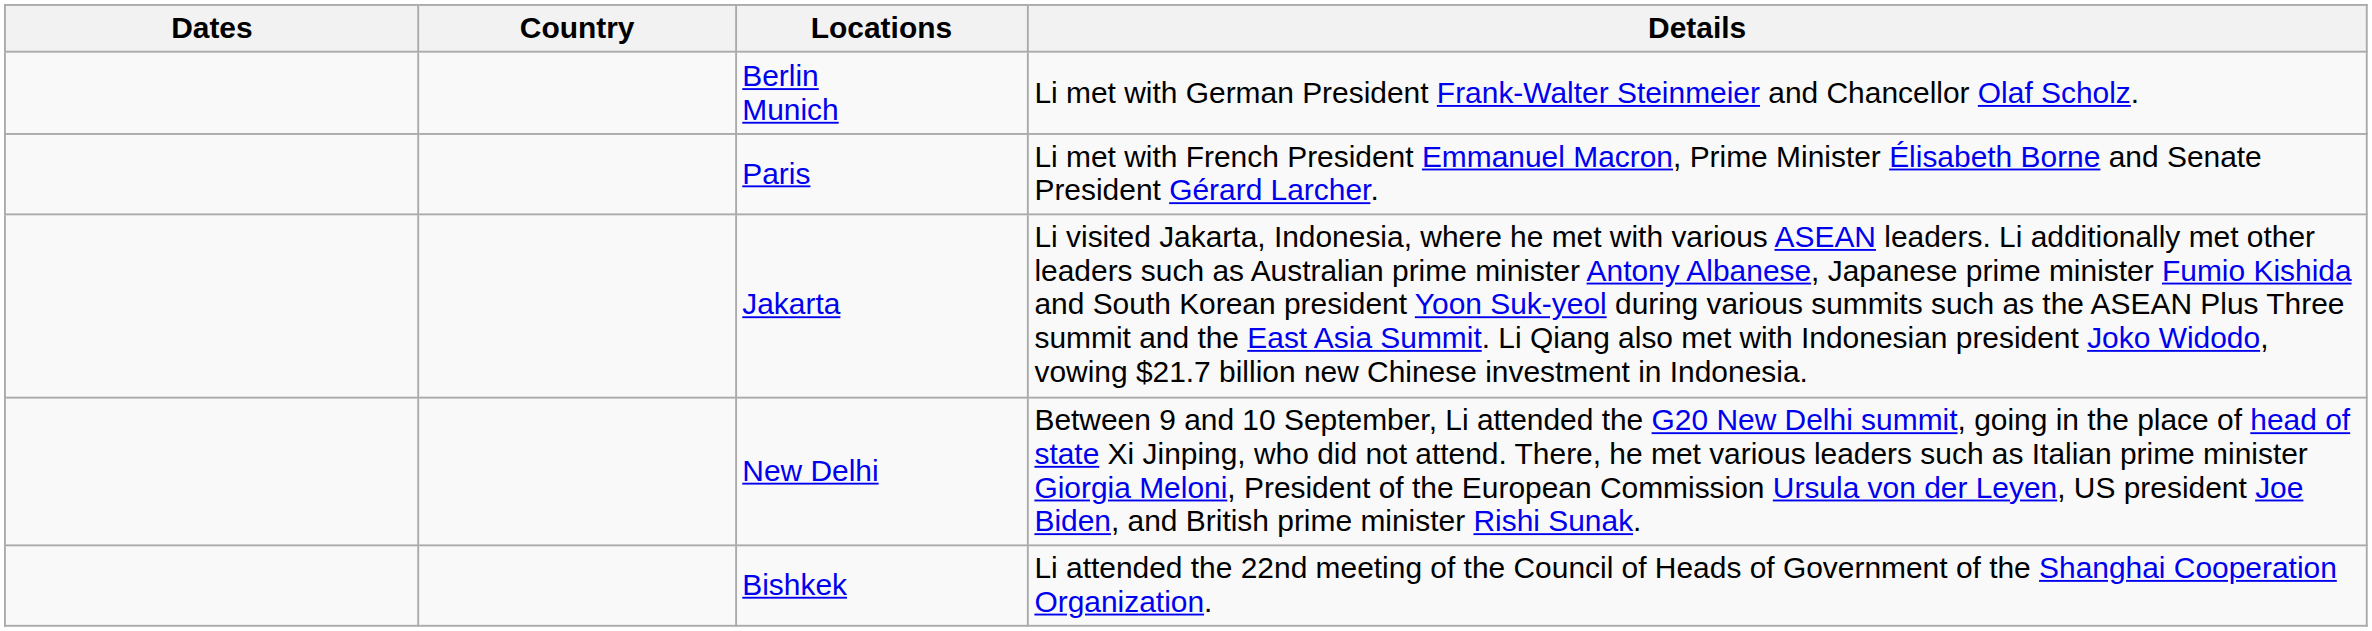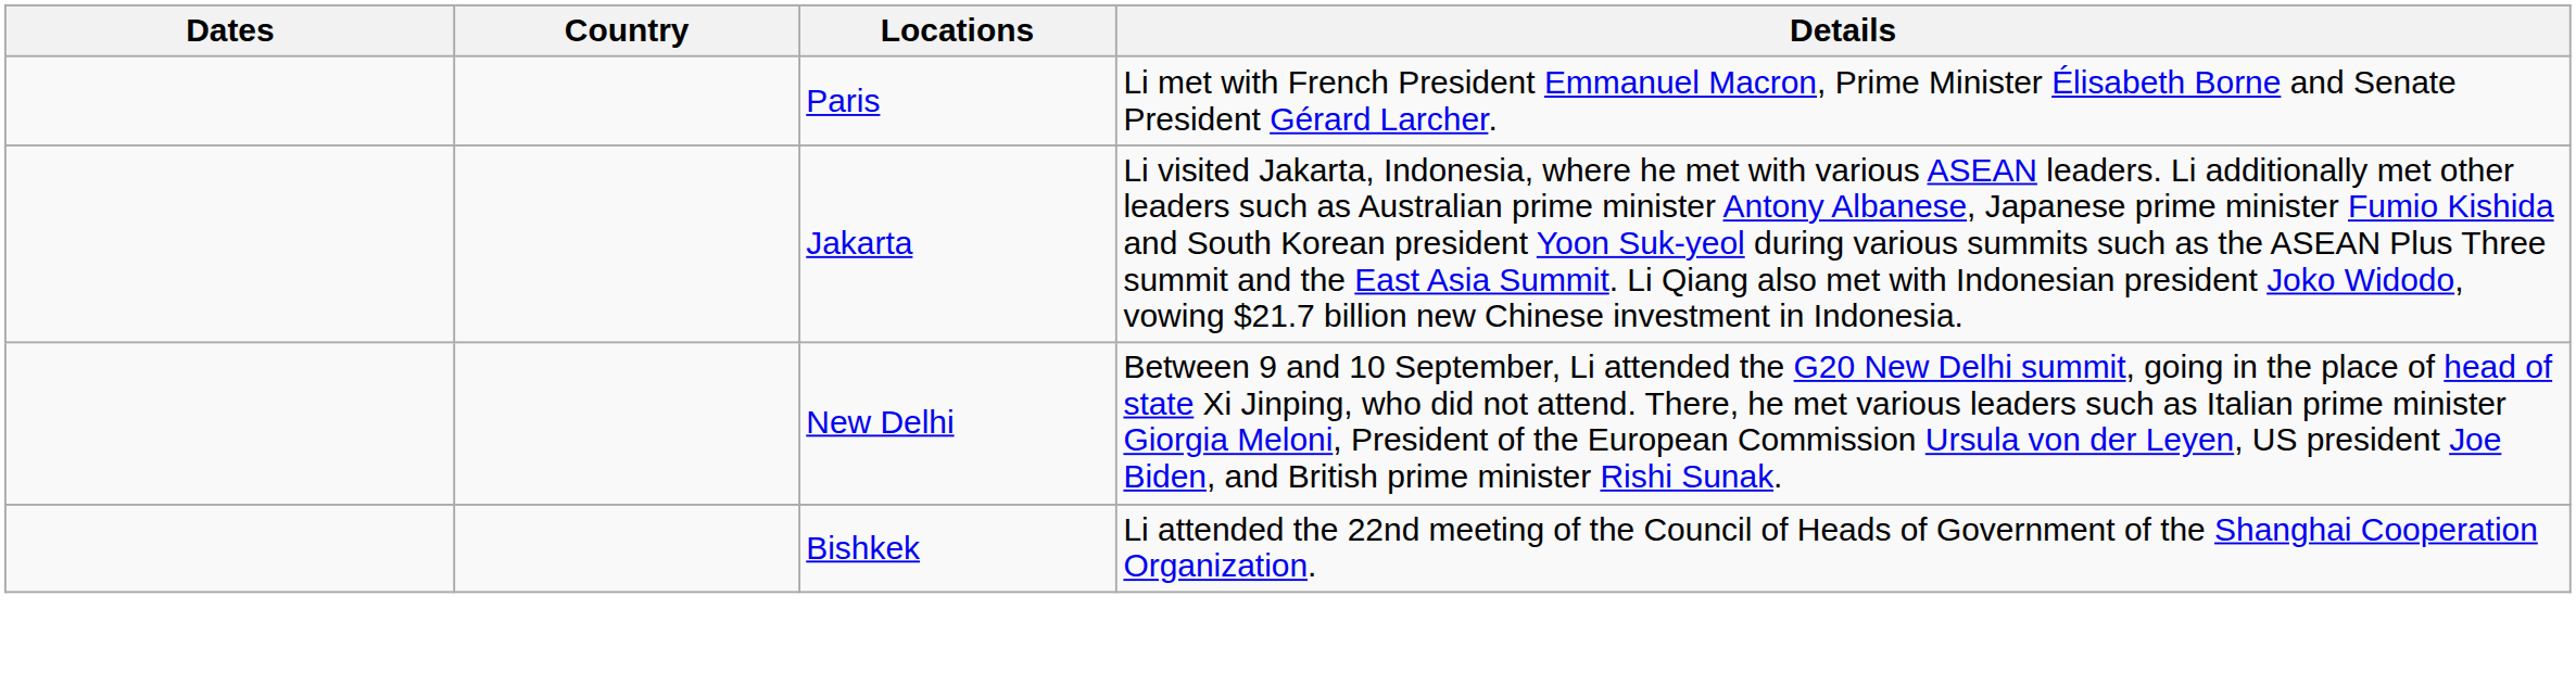- row: Berlin Munich | Li met with German President Frank-Walter Steinmeier and Chancellor Olaf Scholz.
